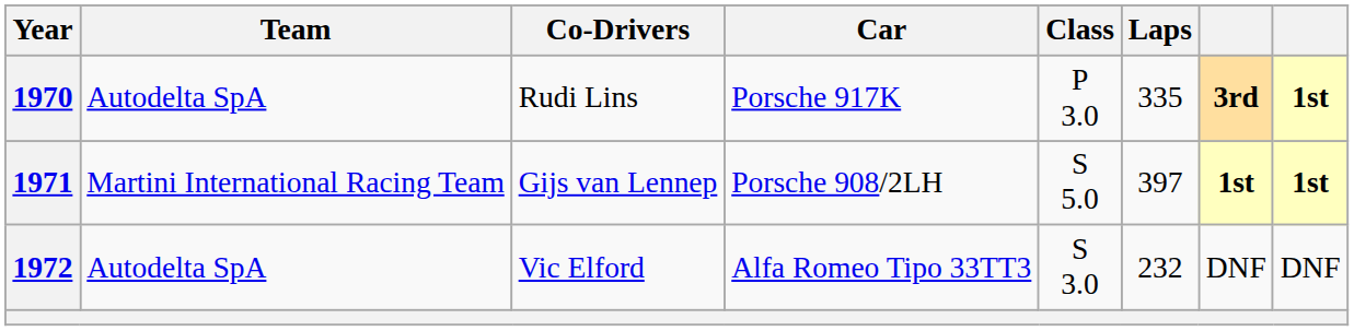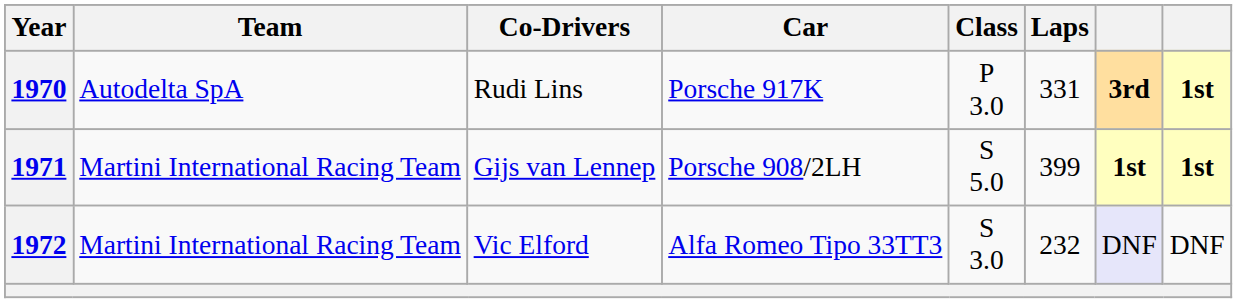1970 | Laps: 335 -> 331
1971 | Laps: 397 -> 399
1972 | Team: Autodelta SpA -> Martini International Racing Team
1972 | column 7: no background -> lavender background
